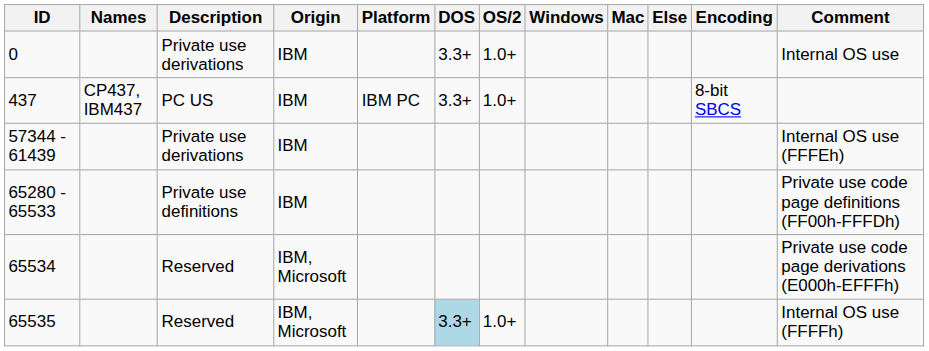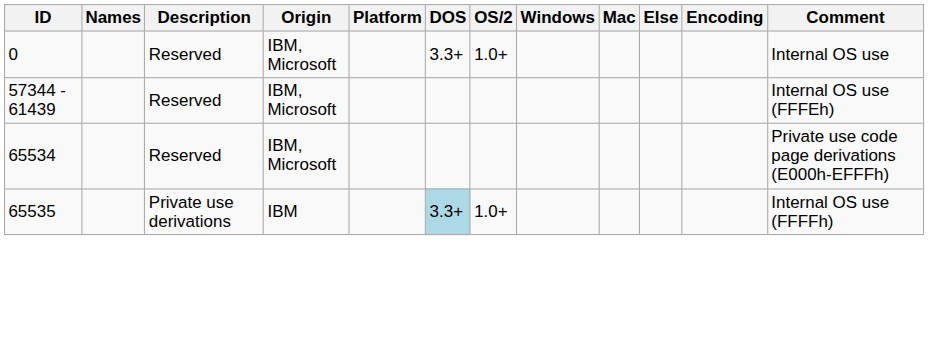0 | Description: Private use derivations -> Reserved
0 | Origin: IBM -> IBM, Microsoft
- row: 437 | CP437, IBM437 | PC US | IBM | IBM PC | 3.3+ | 1.0+ | 8-bit SBCS
57344 - 61439 | Description: Private use derivations -> Reserved
57344 - 61439 | Origin: IBM -> IBM, Microsoft
- row: 65280 - 65533 | Private use definitions | IBM | Private use code page definitions (FF00h-FFFDh)
65535 | Description: Reserved -> Private use derivations
65535 | Origin: IBM, Microsoft -> IBM
